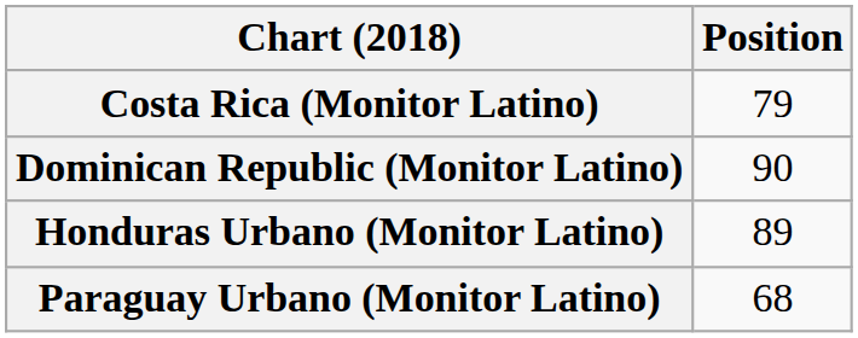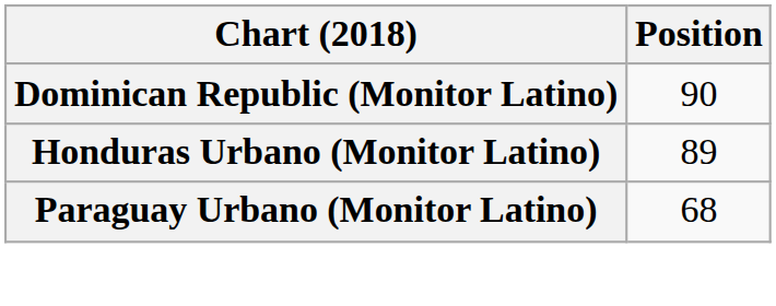- row: Costa Rica (Monitor Latino) | 79
